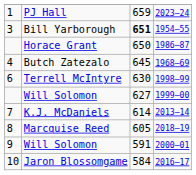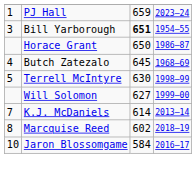Terrell McIntyre | column 1: 6 -> 5
Marcquise Reed | column 3: 605 -> 602
- row: 9 | Will Solomon | 591 | 2000–01
